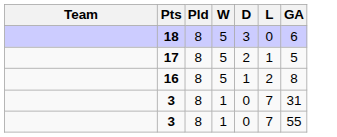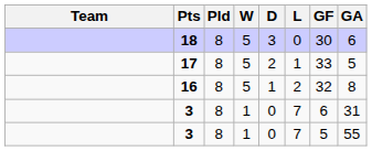+ column: GF | 30 | 33 | 32 | 6 | 5
